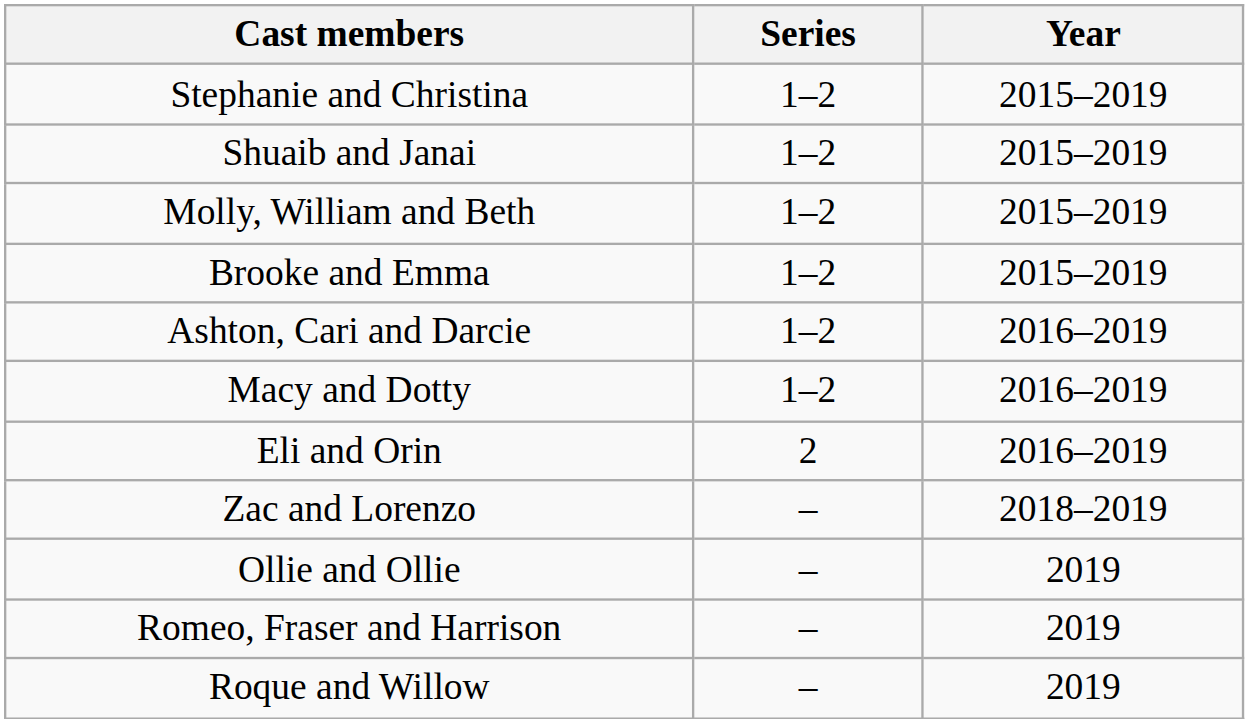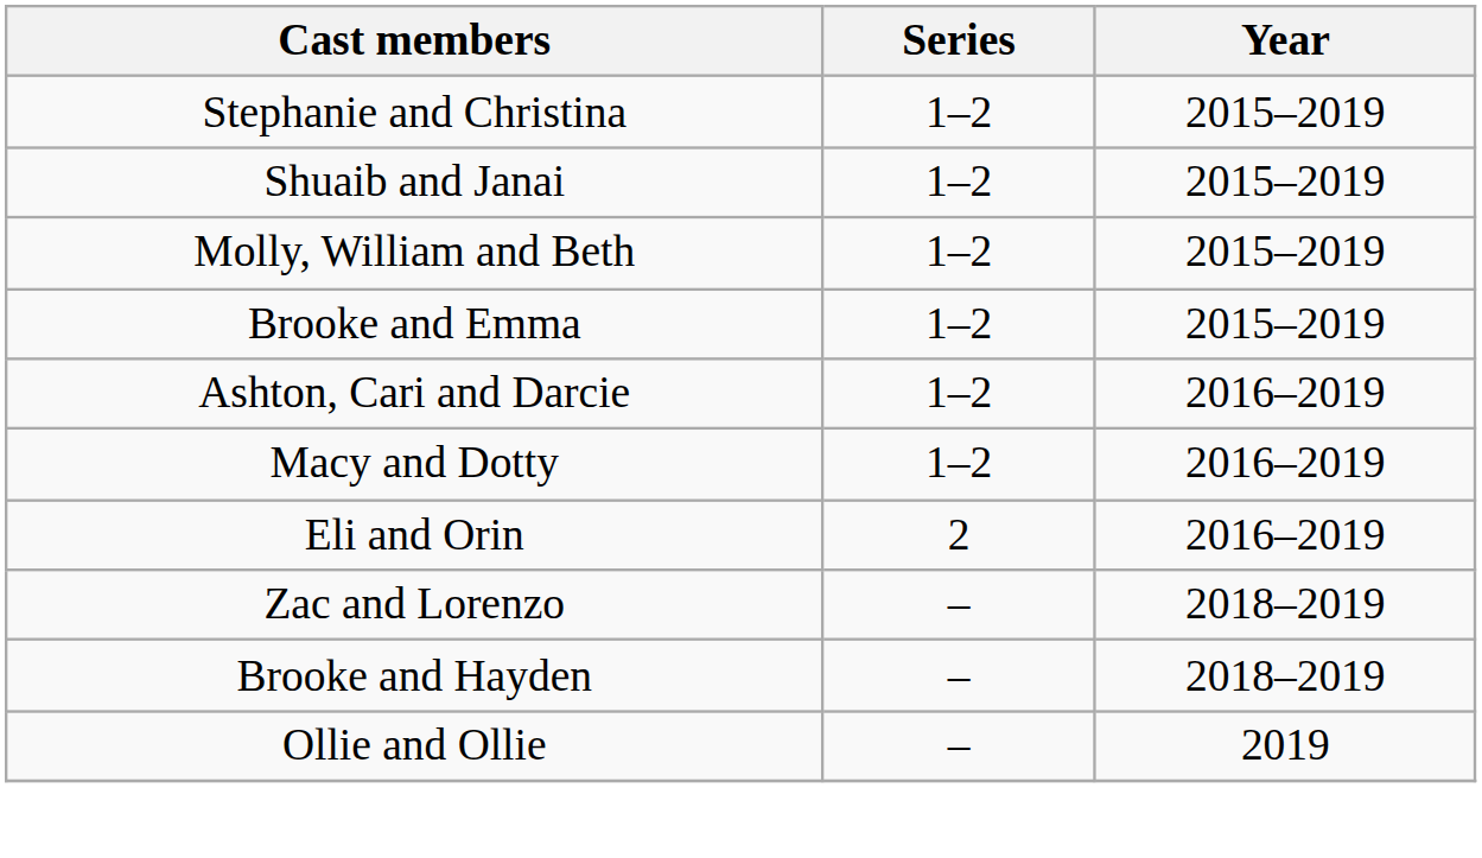+ row: Brooke and Hayden | – | 2018–2019
- row: Romeo, Fraser and Harrison | – | 2019
- row: Roque and Willow | – | 2019
